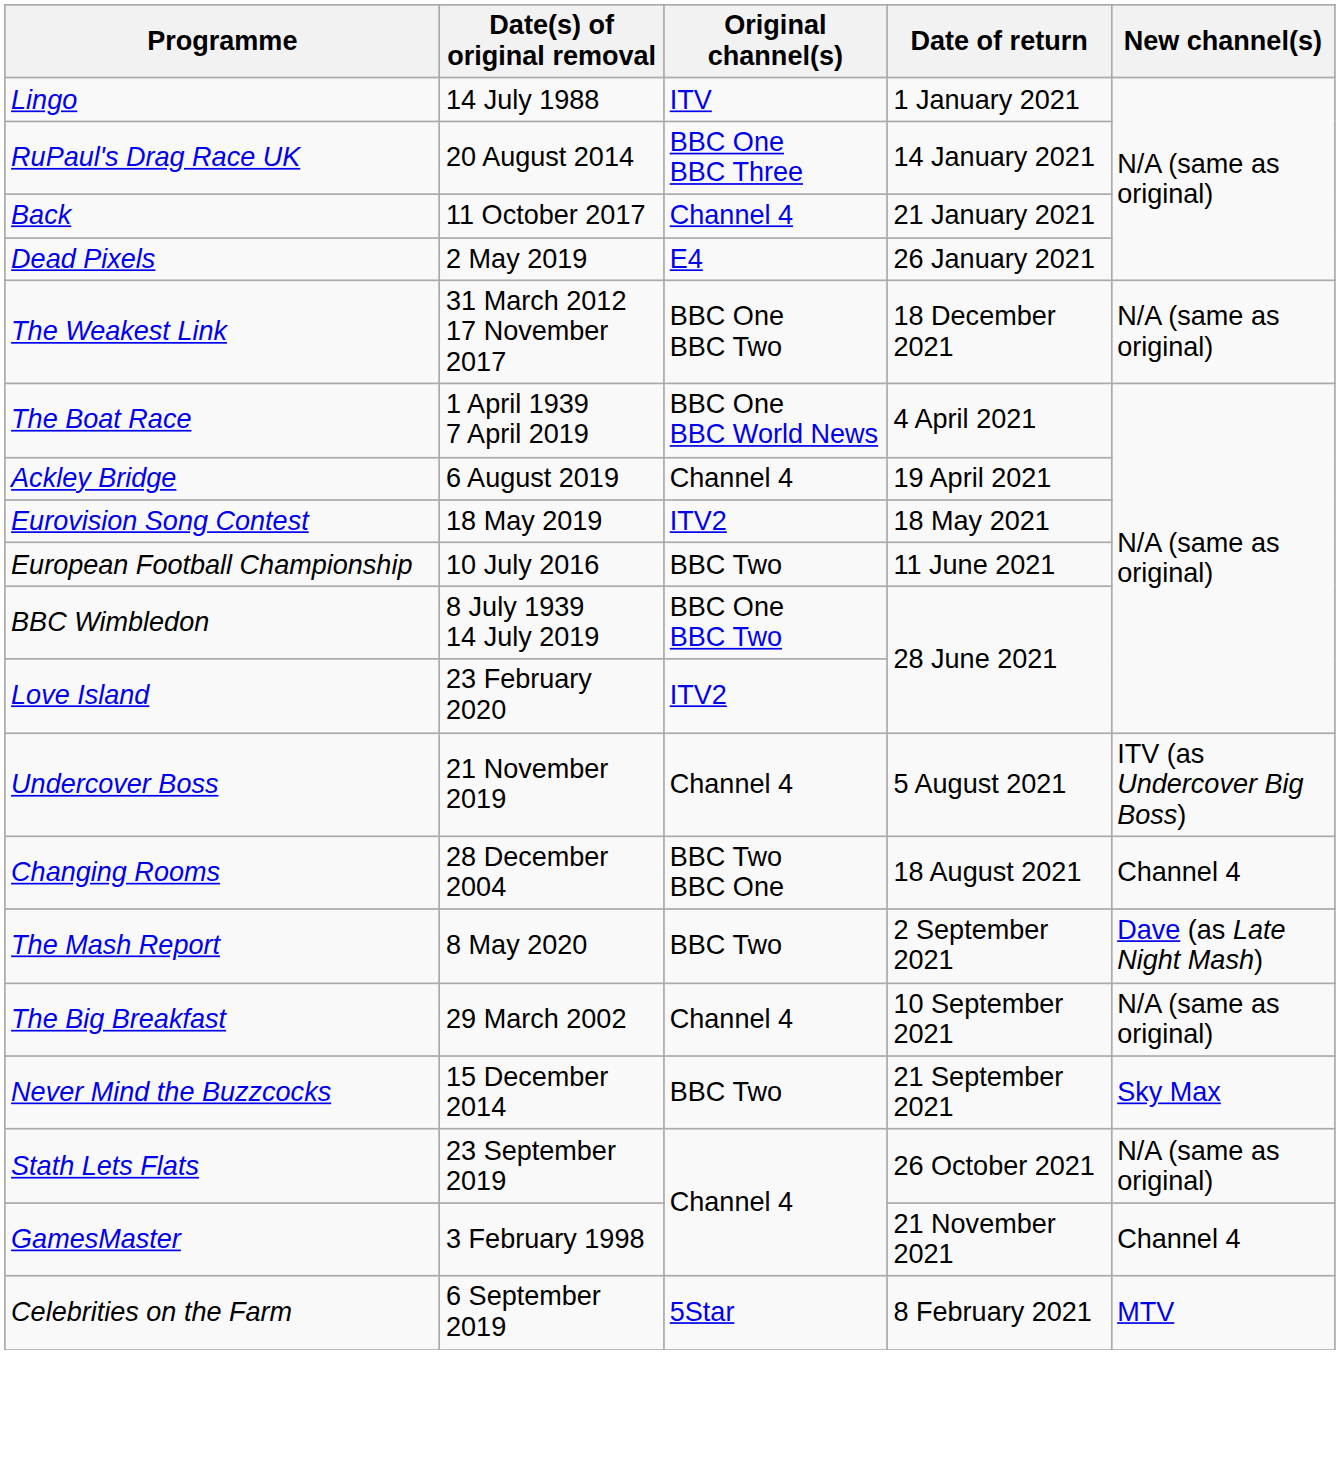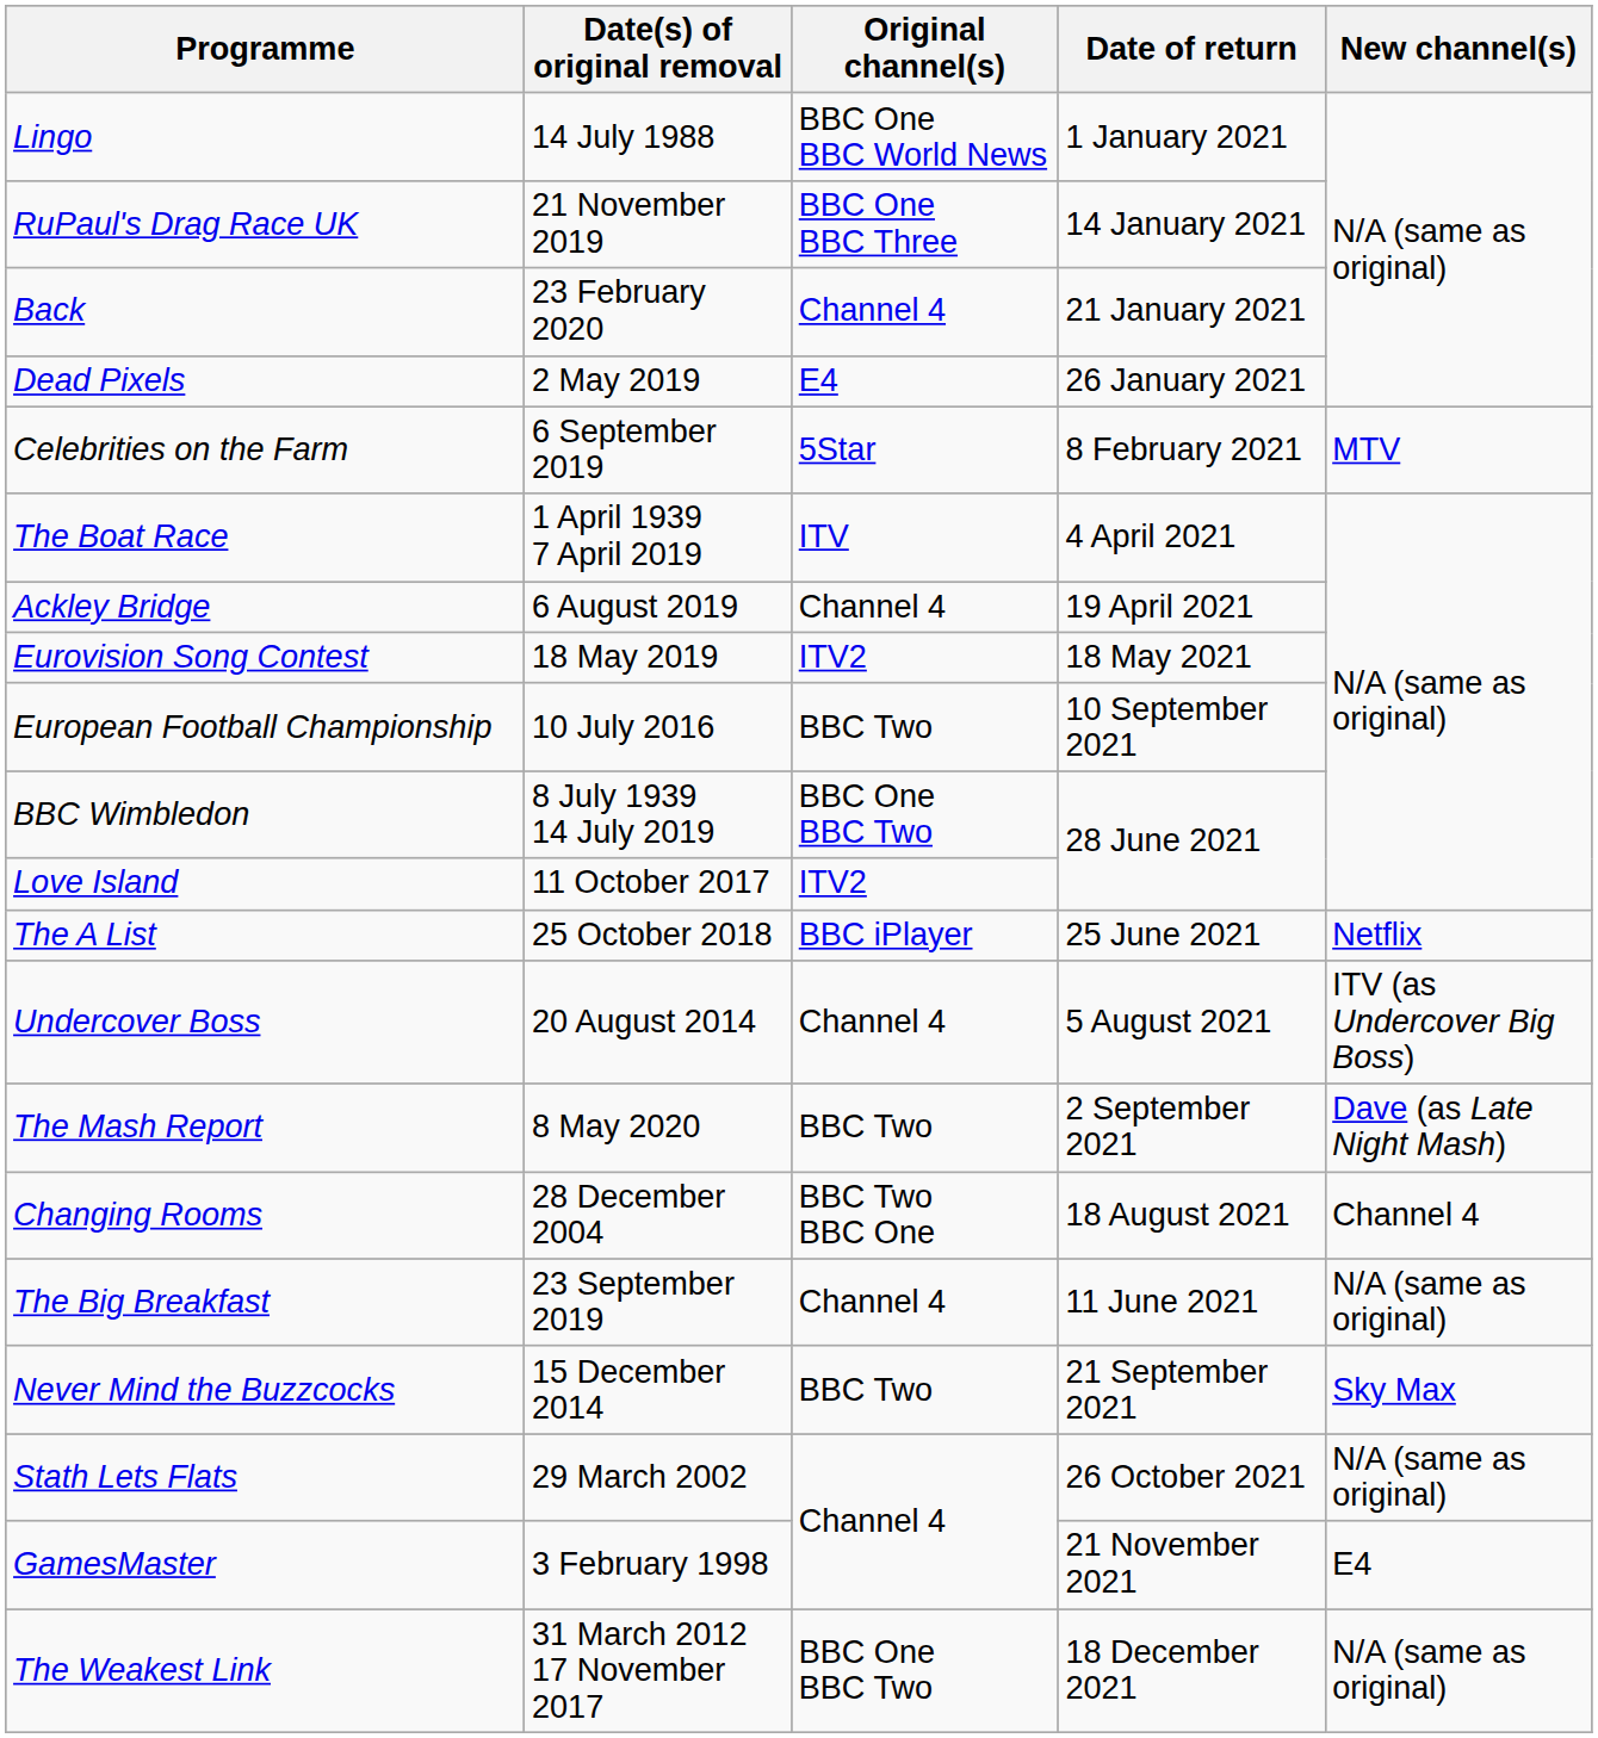Lingo | Original channel(s): ITV -> BBC One BBC World News
RuPaul's Drag Race UK | Date(s) of original removal: 20 August 2014 -> 21 November 2019
Back | Date(s) of original removal: 11 October 2017 -> 23 February 2020
rows swapped: Celebrities on the Farm <-> The Weakest Link
The Boat Race | Original channel(s): BBC One BBC World News -> ITV
European Football Championship | Date of return: 11 June 2021 -> 10 September 2021
Love Island | Date(s) of original removal: 23 February 2020 -> 11 October 2017
+ row: The A List | 25 October 2018 | BBC iPlayer | 25 June 2021 | Netflix
Undercover Boss | Date(s) of original removal: 21 November 2019 -> 20 August 2014
rows swapped: Changing Rooms <-> The Mash Report
The Big Breakfast | Date(s) of original removal: 29 March 2002 -> 23 September 2019
The Big Breakfast | Date of return: 10 September 2021 -> 11 June 2021
Stath Lets Flats | Date(s) of original removal: 23 September 2019 -> 29 March 2002
GamesMaster | New channel(s): Channel 4 -> E4
